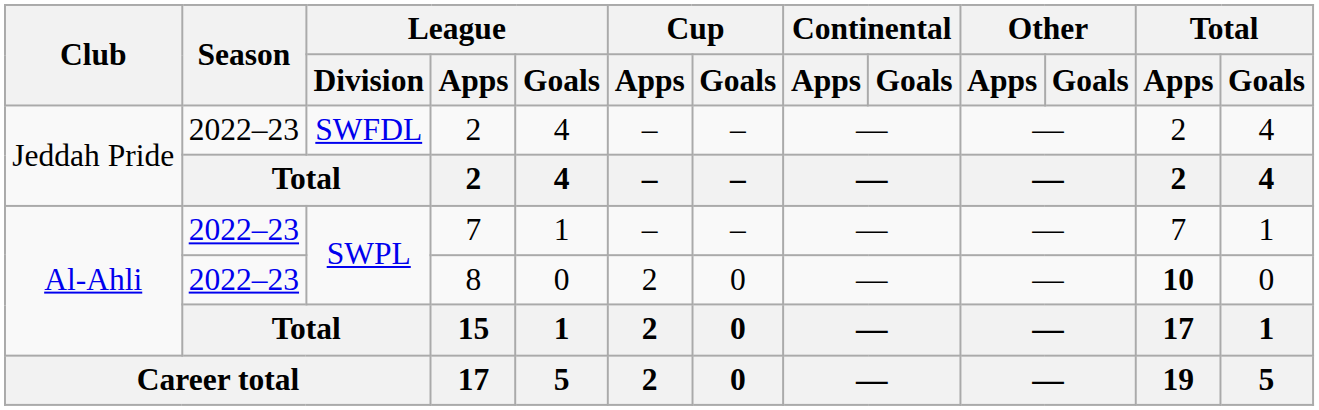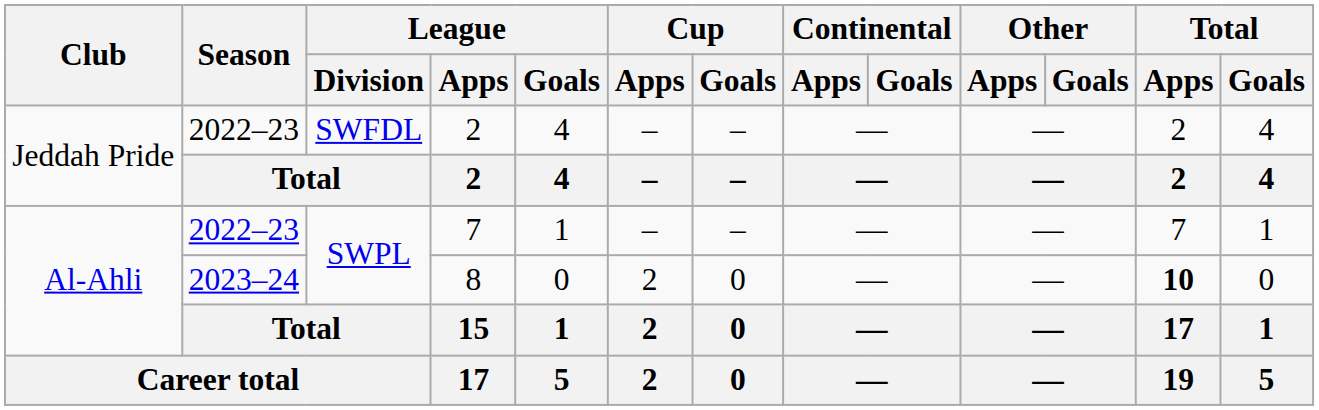8 | Season: 2022–23 -> 2023–24
